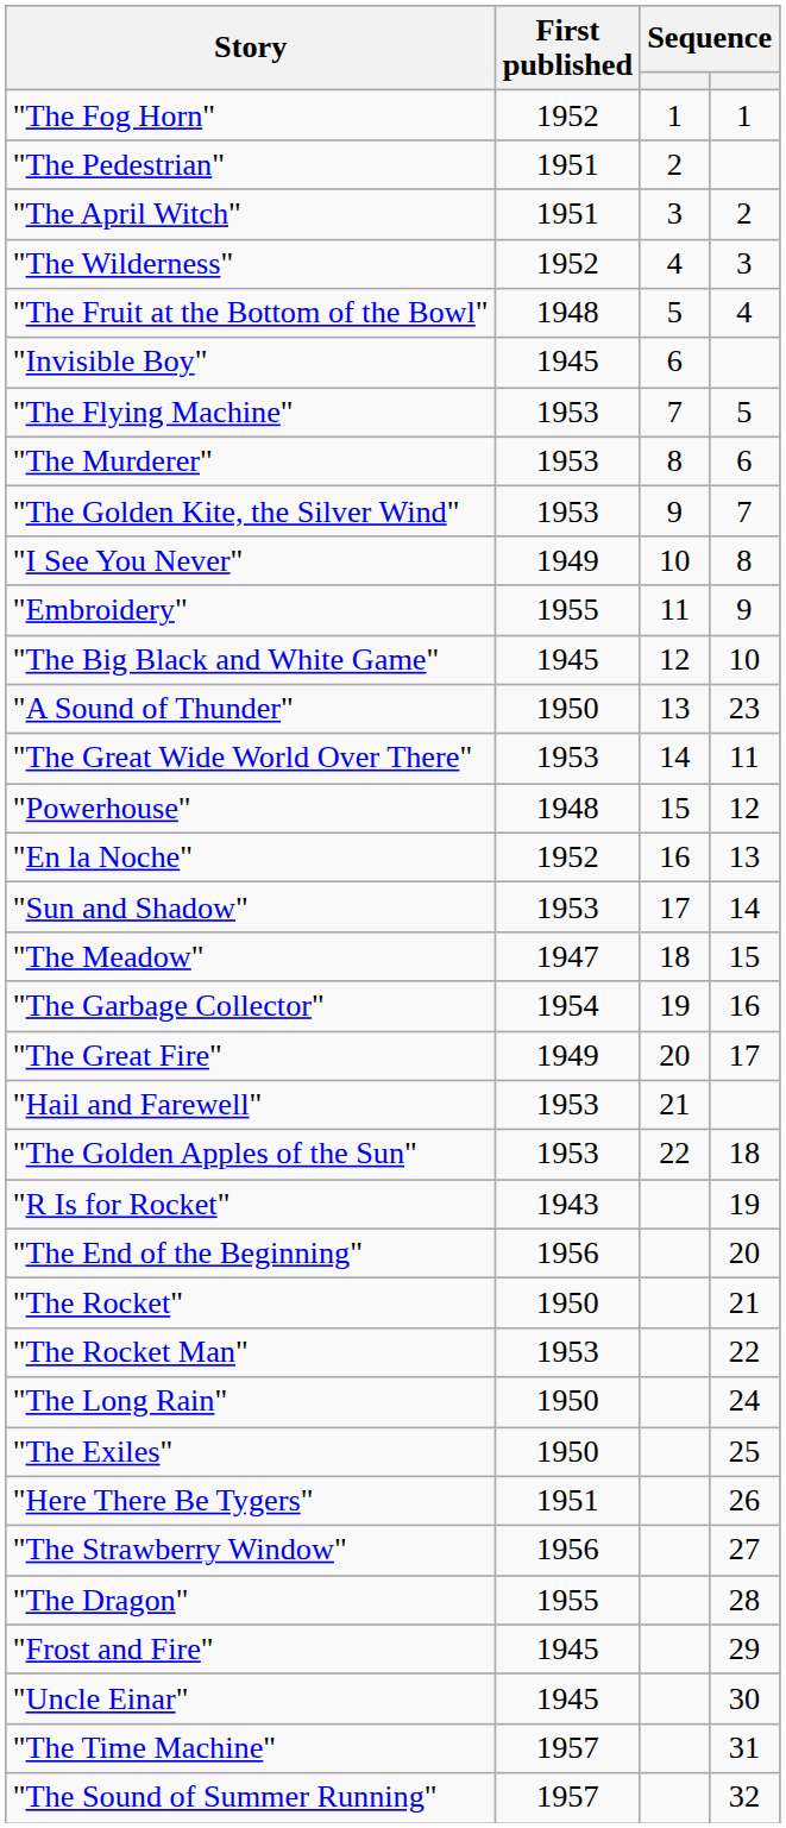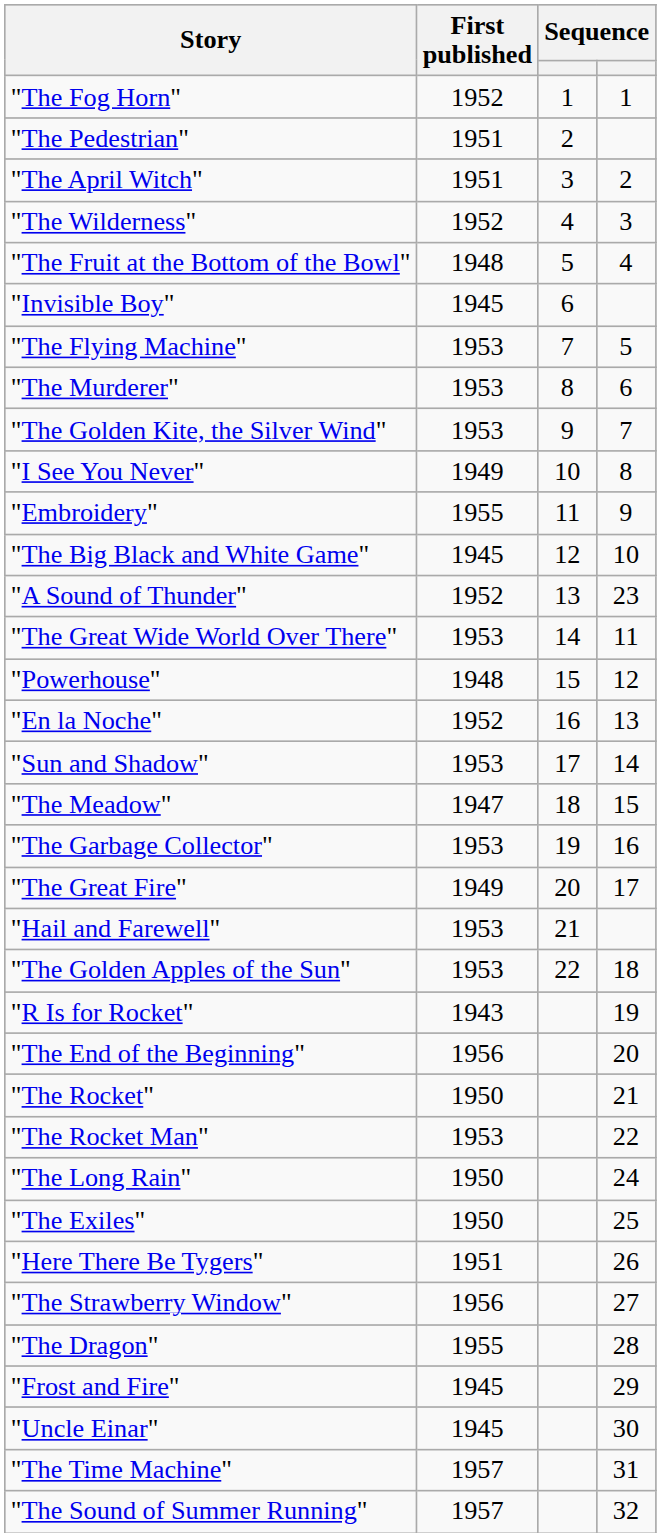"A Sound of Thunder" | First published: 1950 -> 1952
"The Garbage Collector" | First published: 1954 -> 1953
